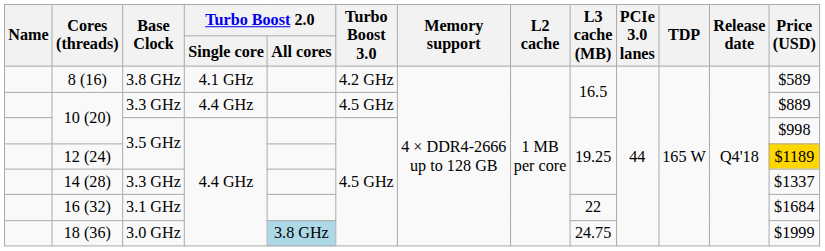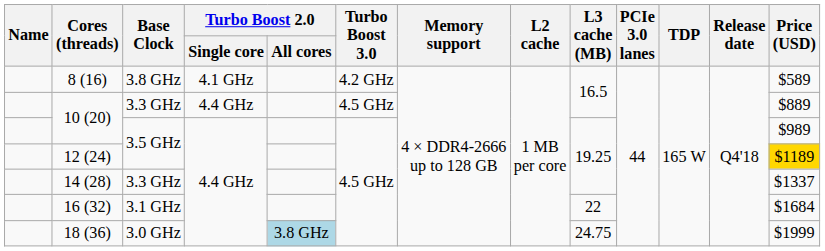10 (20) / 3.5 GHz | Price (USD): $998 -> $989
